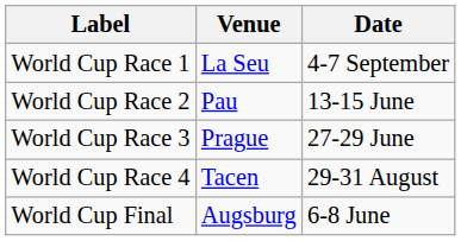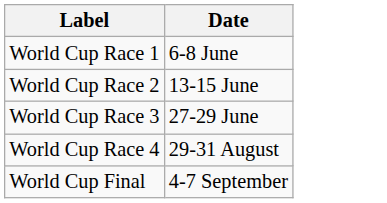- column: Venue | La Seu | Pau | Prague | Tacen | Augsburg
World Cup Race 1 | Date: 4-7 September -> 6-8 June
World Cup Final | Date: 6-8 June -> 4-7 September
